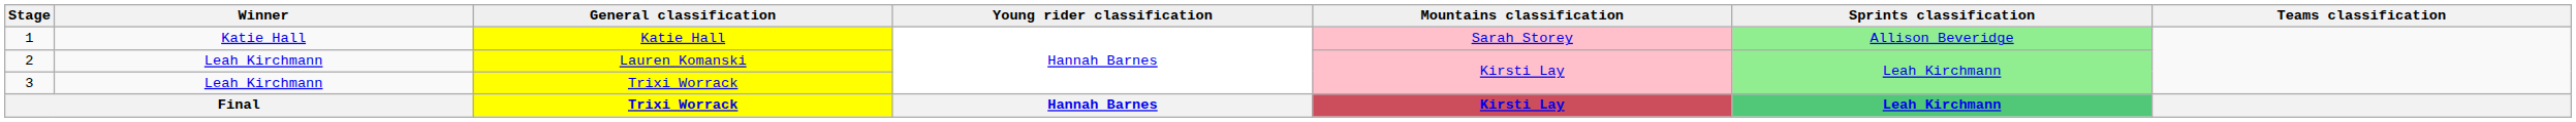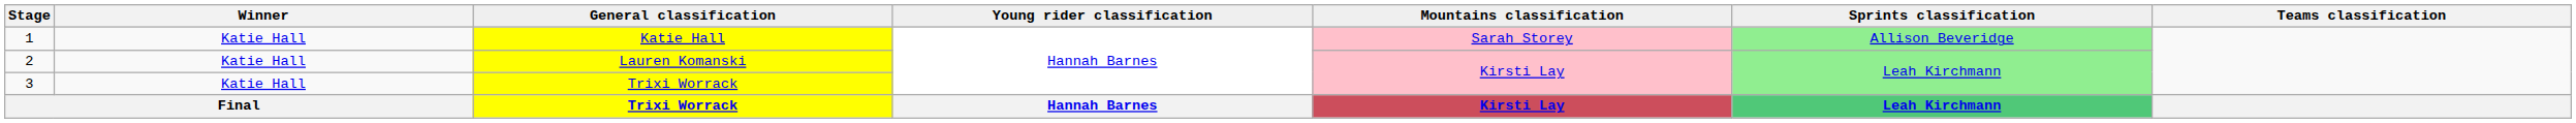Lauren Komanski | Winner: Leah Kirchmann -> Katie Hall
3 / Trixi Worrack | Winner: Leah Kirchmann -> Katie Hall
